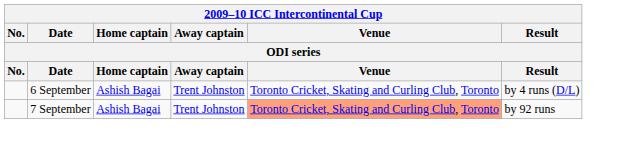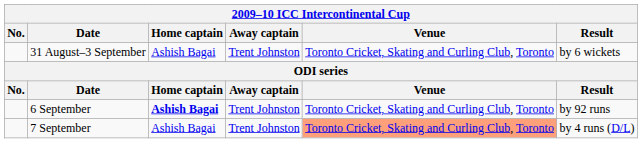+ row: 31 August–3 September | Ashish Bagai | Trent Johnston | Toronto Cricket, Skating and Curling Club, Toronto | by 6 wickets
6 September | Home captain: normal -> bold
6 September | Result: by 4 runs (D/L) -> by 92 runs
7 September | Result: by 92 runs -> by 4 runs (D/L)
